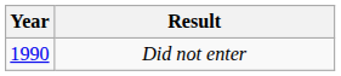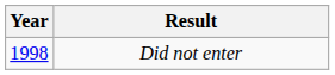Did not enter | Year: 1990 -> 1998
